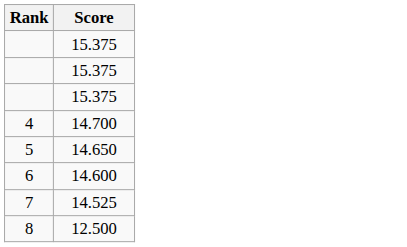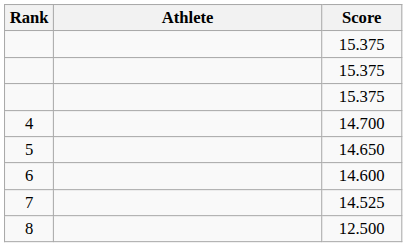+ column: Athlete
